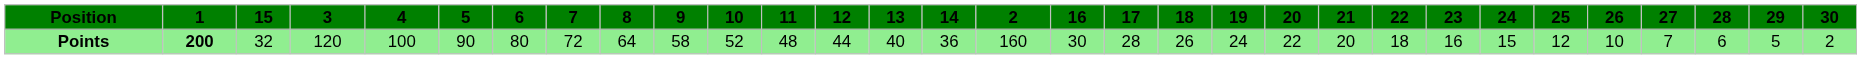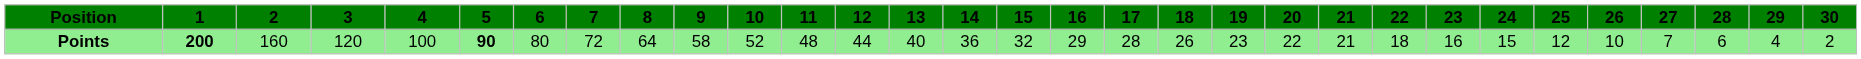columns swapped: 2 <-> 15
Points | 5: normal -> bold
Points | 16: 30 -> 29
Points | 19: 24 -> 23
Points | 21: 20 -> 21
Points | 29: 5 -> 4
